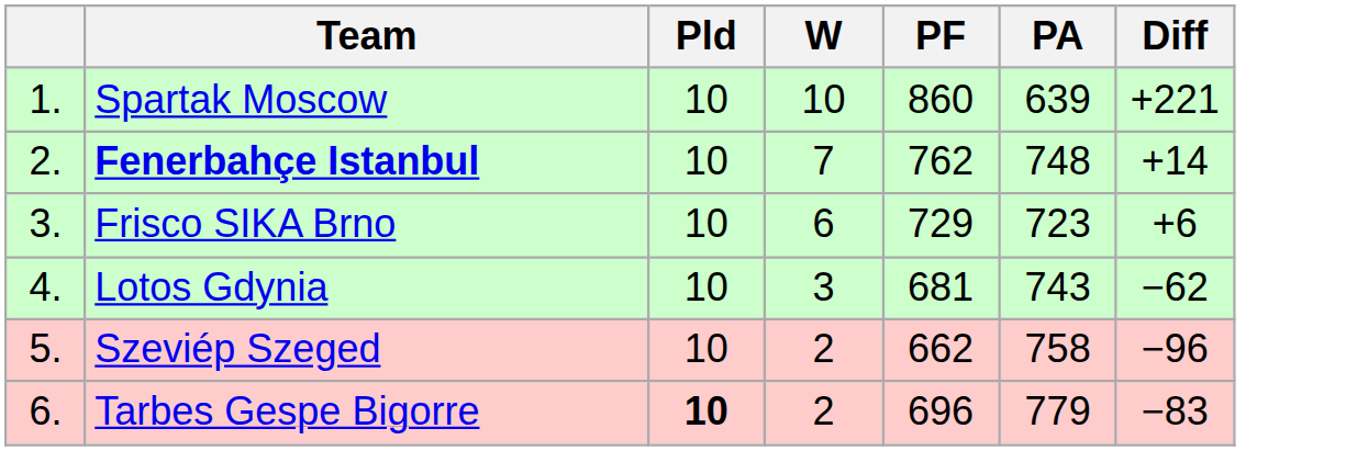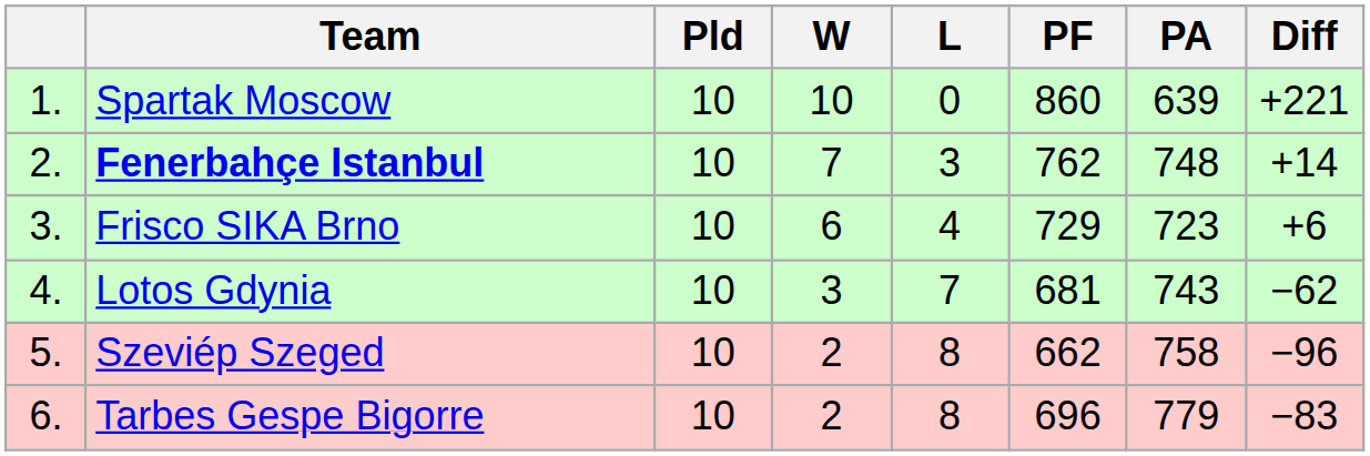+ column: L | 0 | 3 | 4 | 7 | 8 | 8
Tarbes Gespe Bigorre | Pld: bold -> normal
